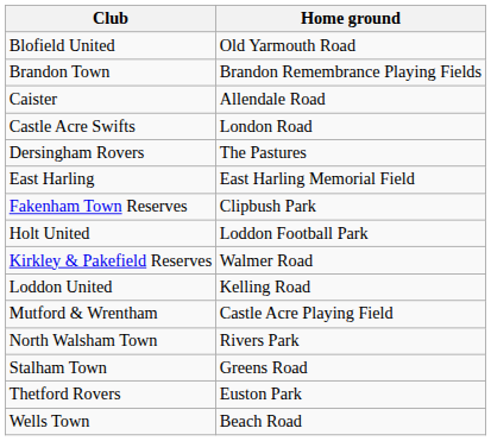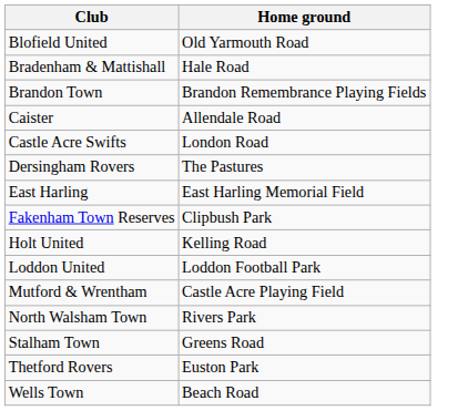+ row: Bradenham & Mattishall | Hale Road
Holt United | Home ground: Loddon Football Park -> Kelling Road
- row: Kirkley & Pakefield Reserves | Walmer Road
Loddon United | Home ground: Kelling Road -> Loddon Football Park
